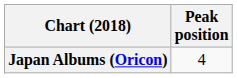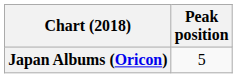Japan Albums (Oricon) | Peak position: 4 -> 5
